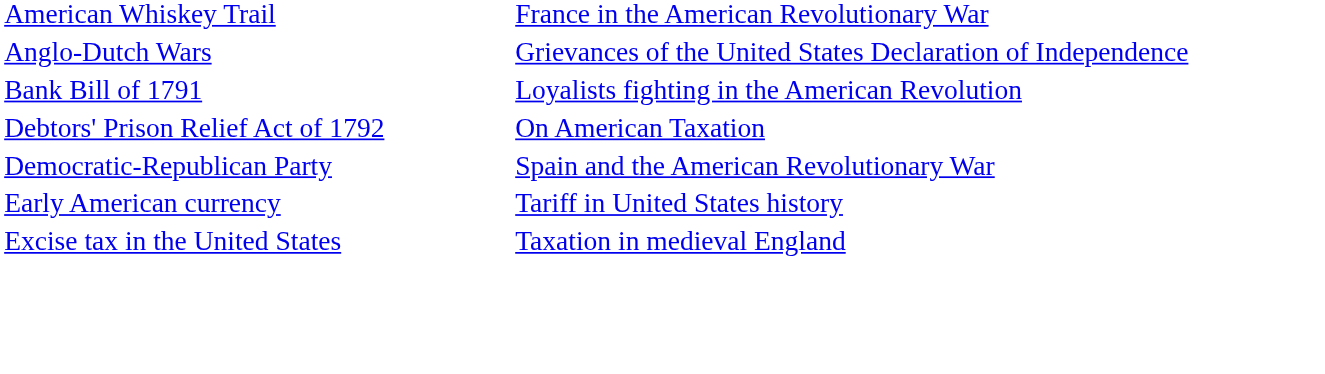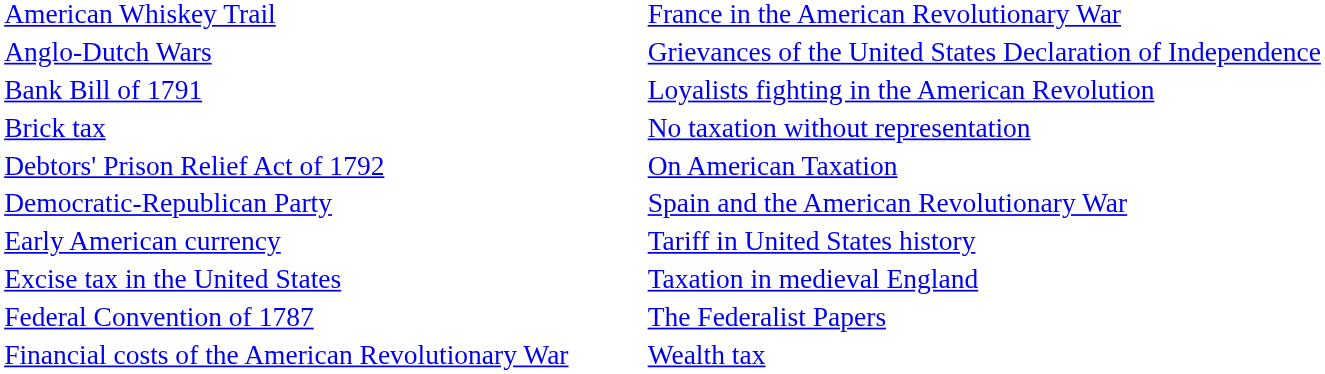+ row: Brick tax | No taxation without representation
+ row: Federal Convention of 1787 | The Federalist Papers
+ row: Financial costs of the American Revolutionary War | Wealth tax
